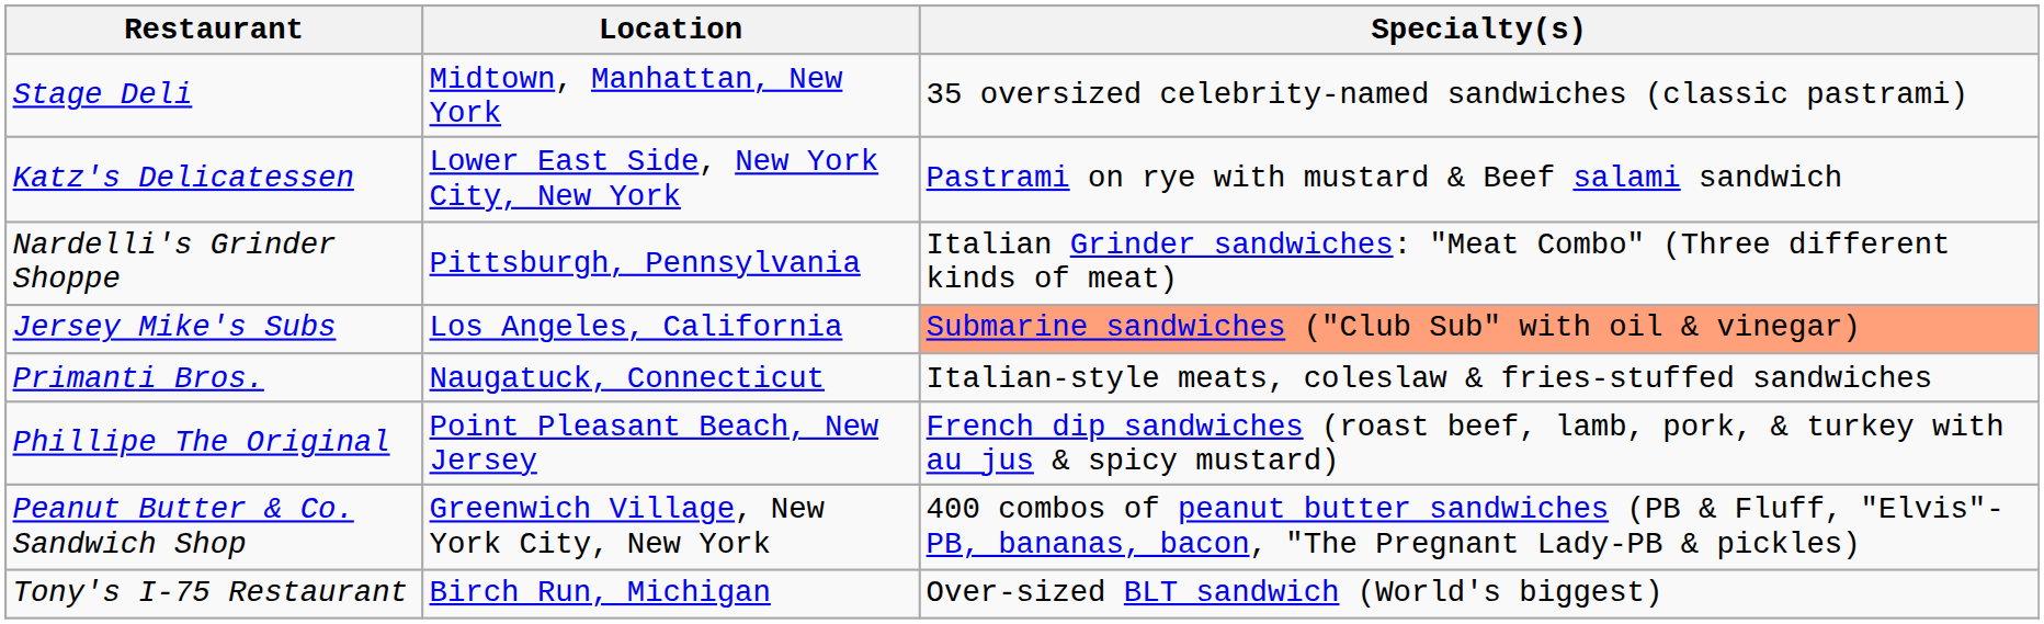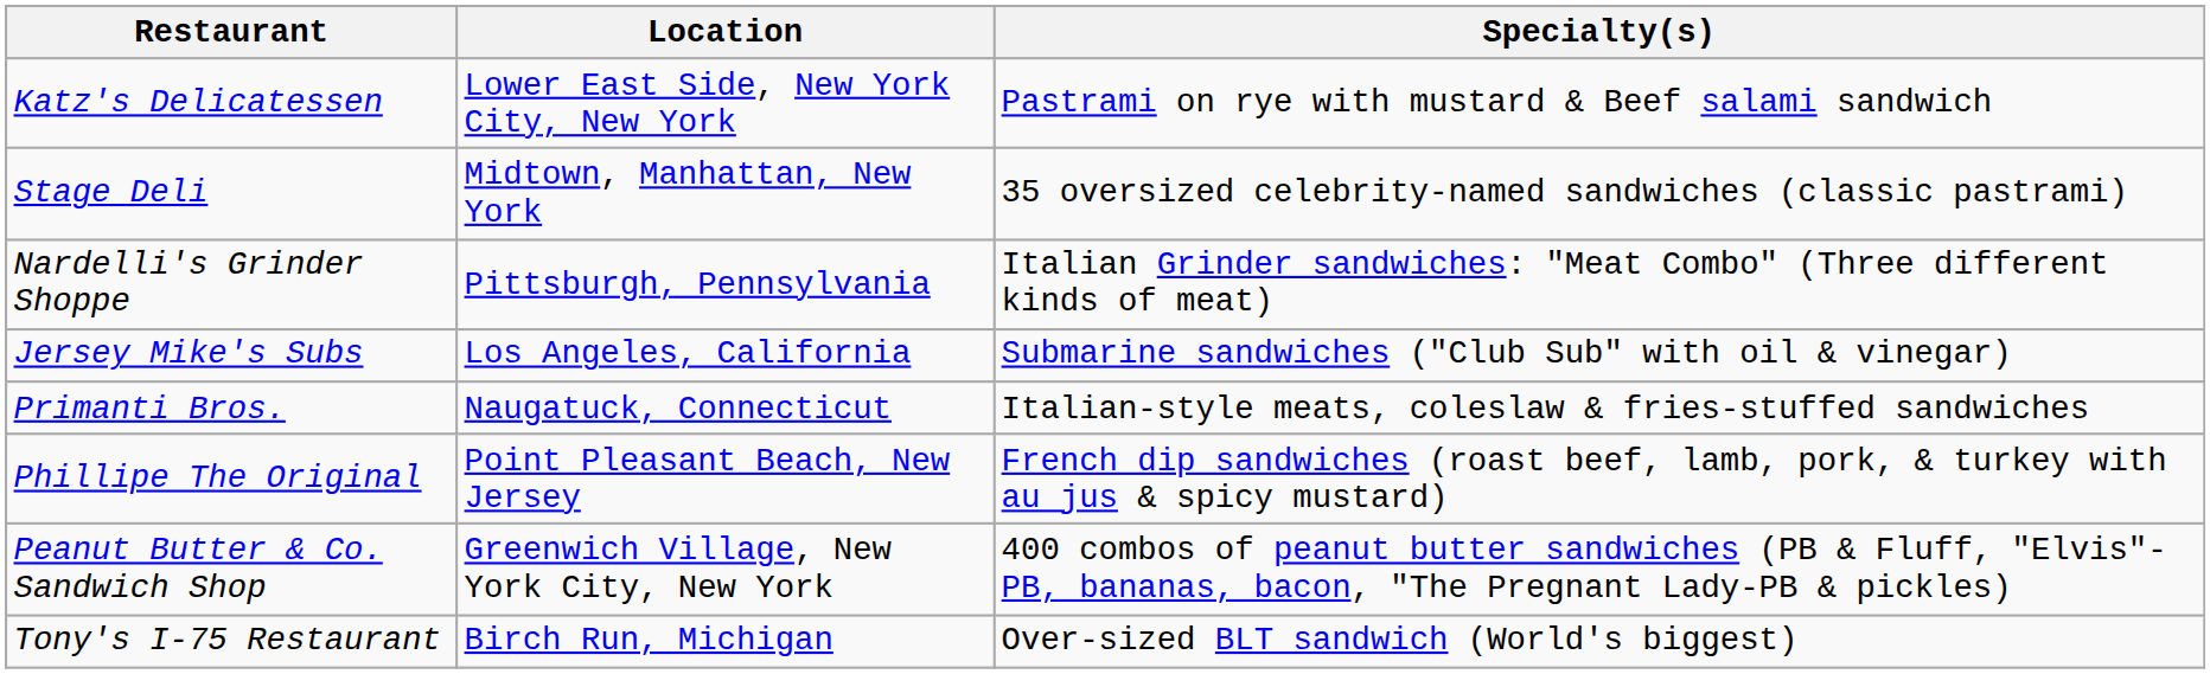rows swapped: Katz's Delicatessen <-> Stage Deli
Jersey Mike's Subs | Specialty(s): lightsalmon background -> no background
